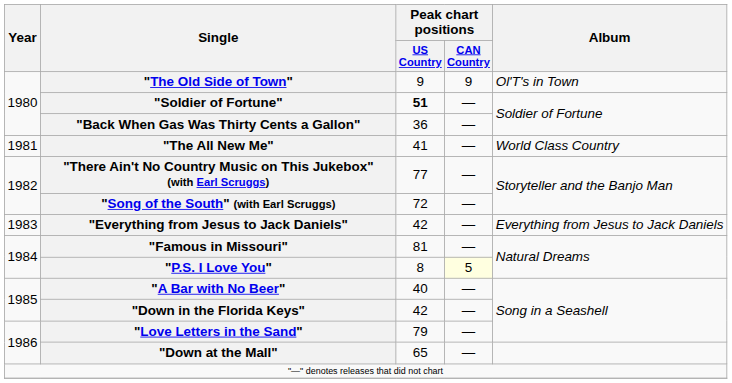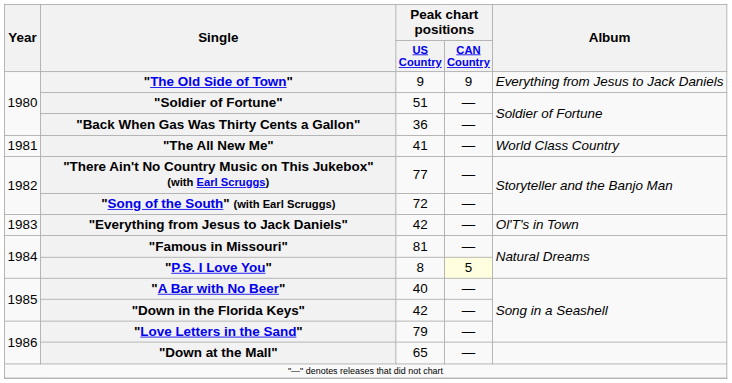"The Old Side of Town" | Album: Ol'T's in Town -> Everything from Jesus to Jack Daniels
"Soldier of Fortune" | Peak chart positions / US Country: bold -> normal
"Everything from Jesus to Jack Daniels" | Album: Everything from Jesus to Jack Daniels -> Ol'T's in Town
